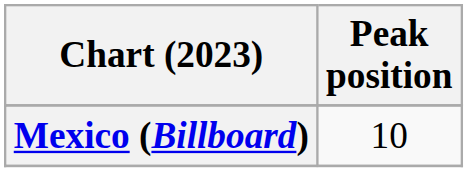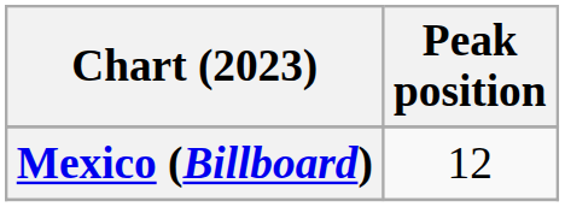Mexico (Billboard) | Peak position: 10 -> 12
